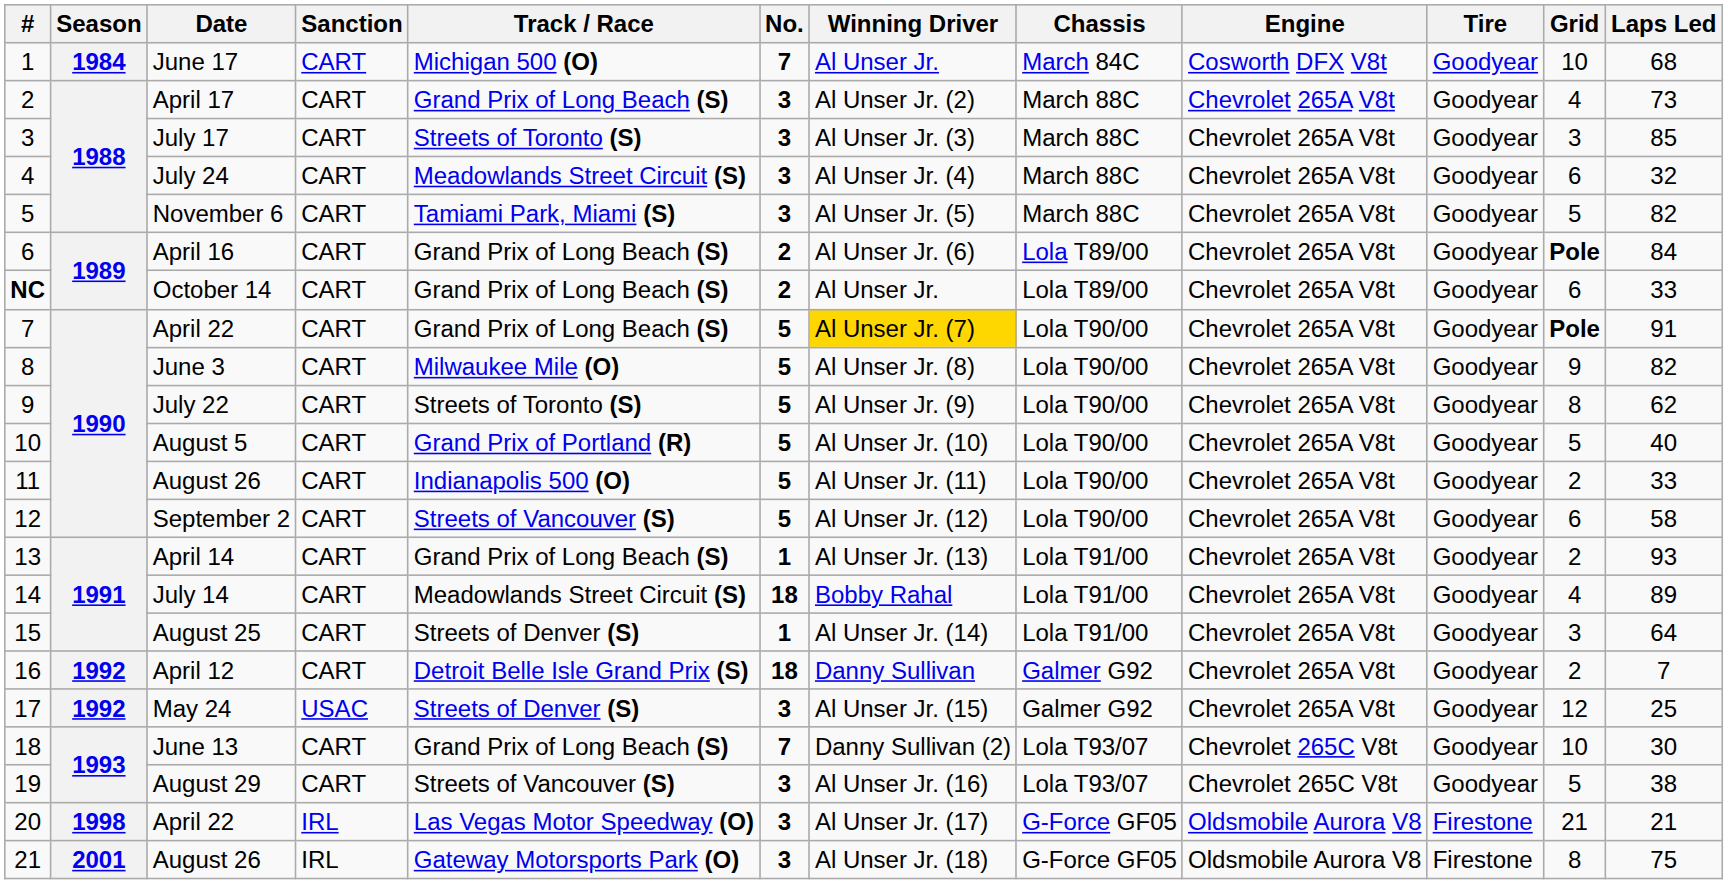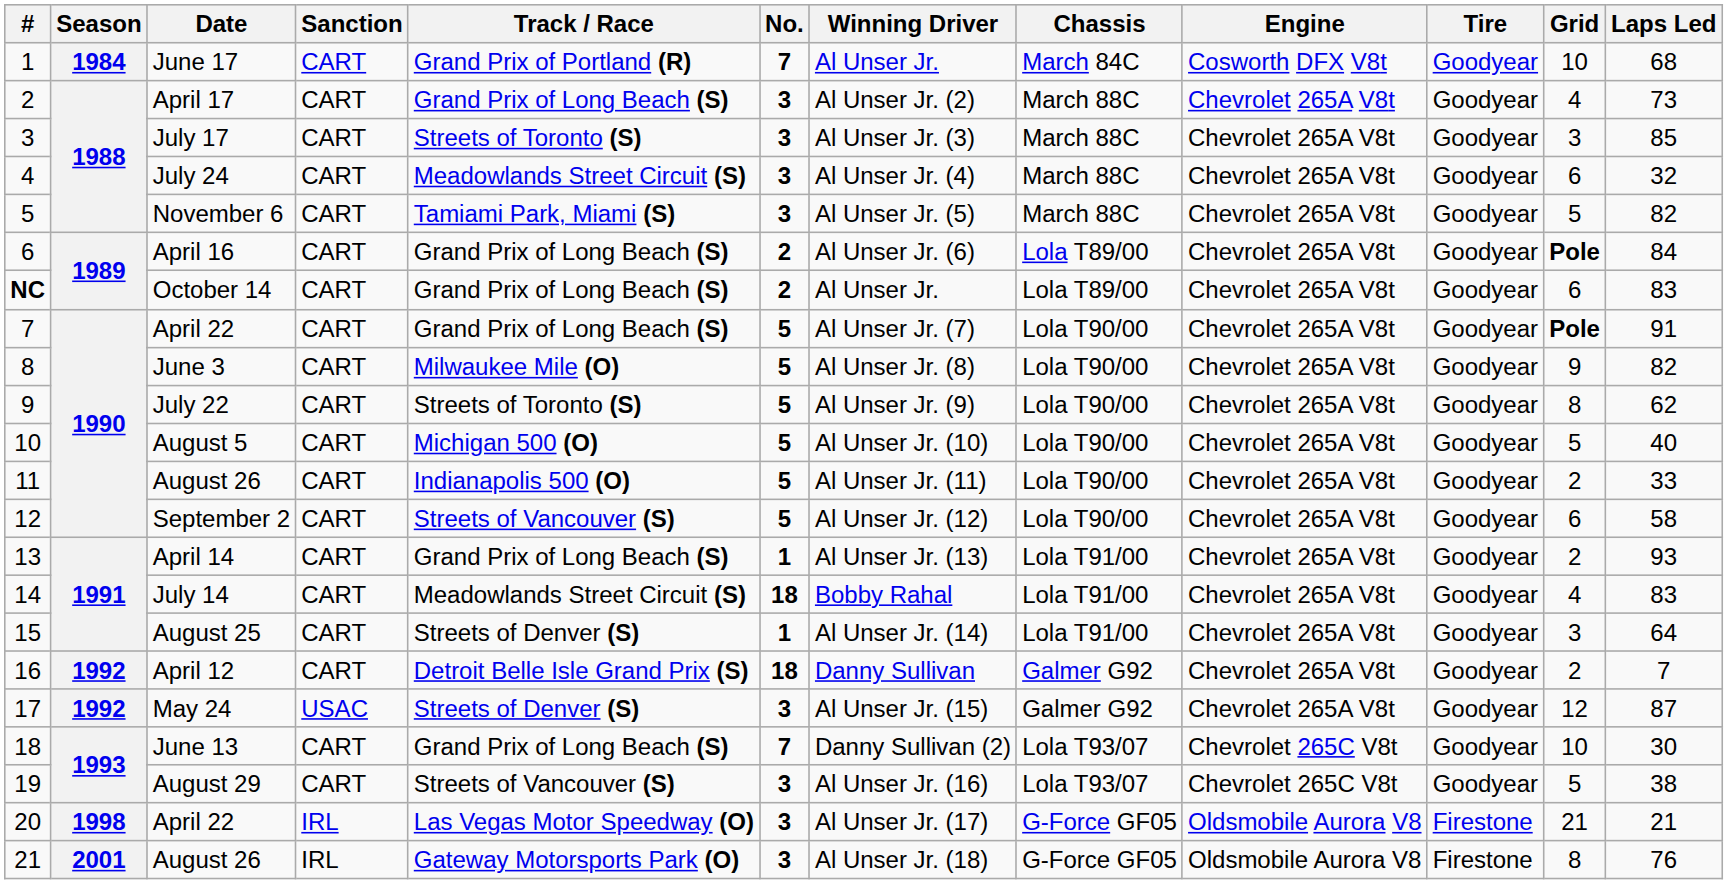June 17 | Track / Race: Michigan 500 (O) -> Grand Prix of Portland (R)
October 14 | Laps Led: 33 -> 83
7 / April 22 | Winning Driver: gold background -> no background
August 5 | Track / Race: Grand Prix of Portland (R) -> Michigan 500 (O)
July 14 | Laps Led: 89 -> 83
May 24 | Laps Led: 25 -> 87
21 / August 26 | Laps Led: 75 -> 76
